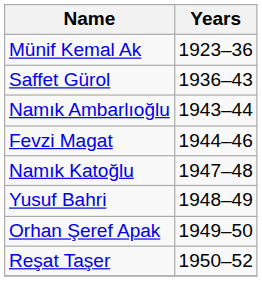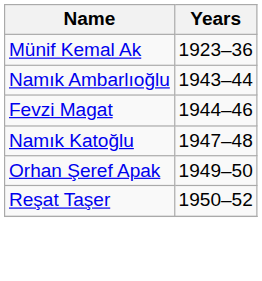- row: Saffet Gürol | 1936–43
- row: Yusuf Bahri | 1948–49
